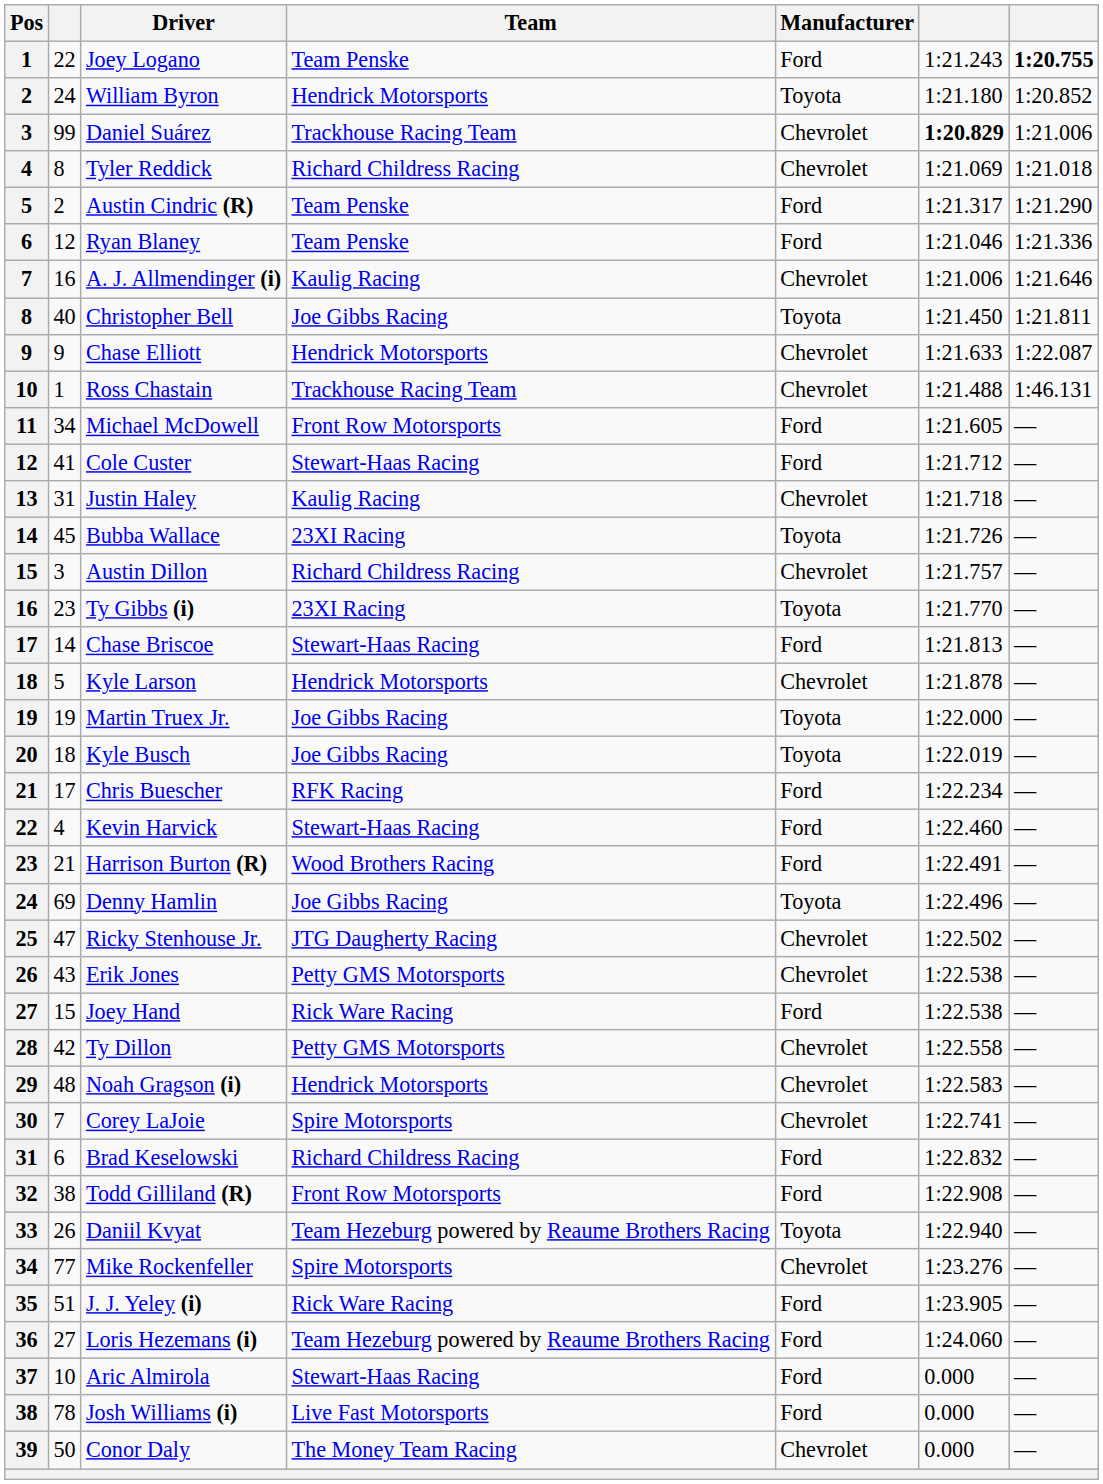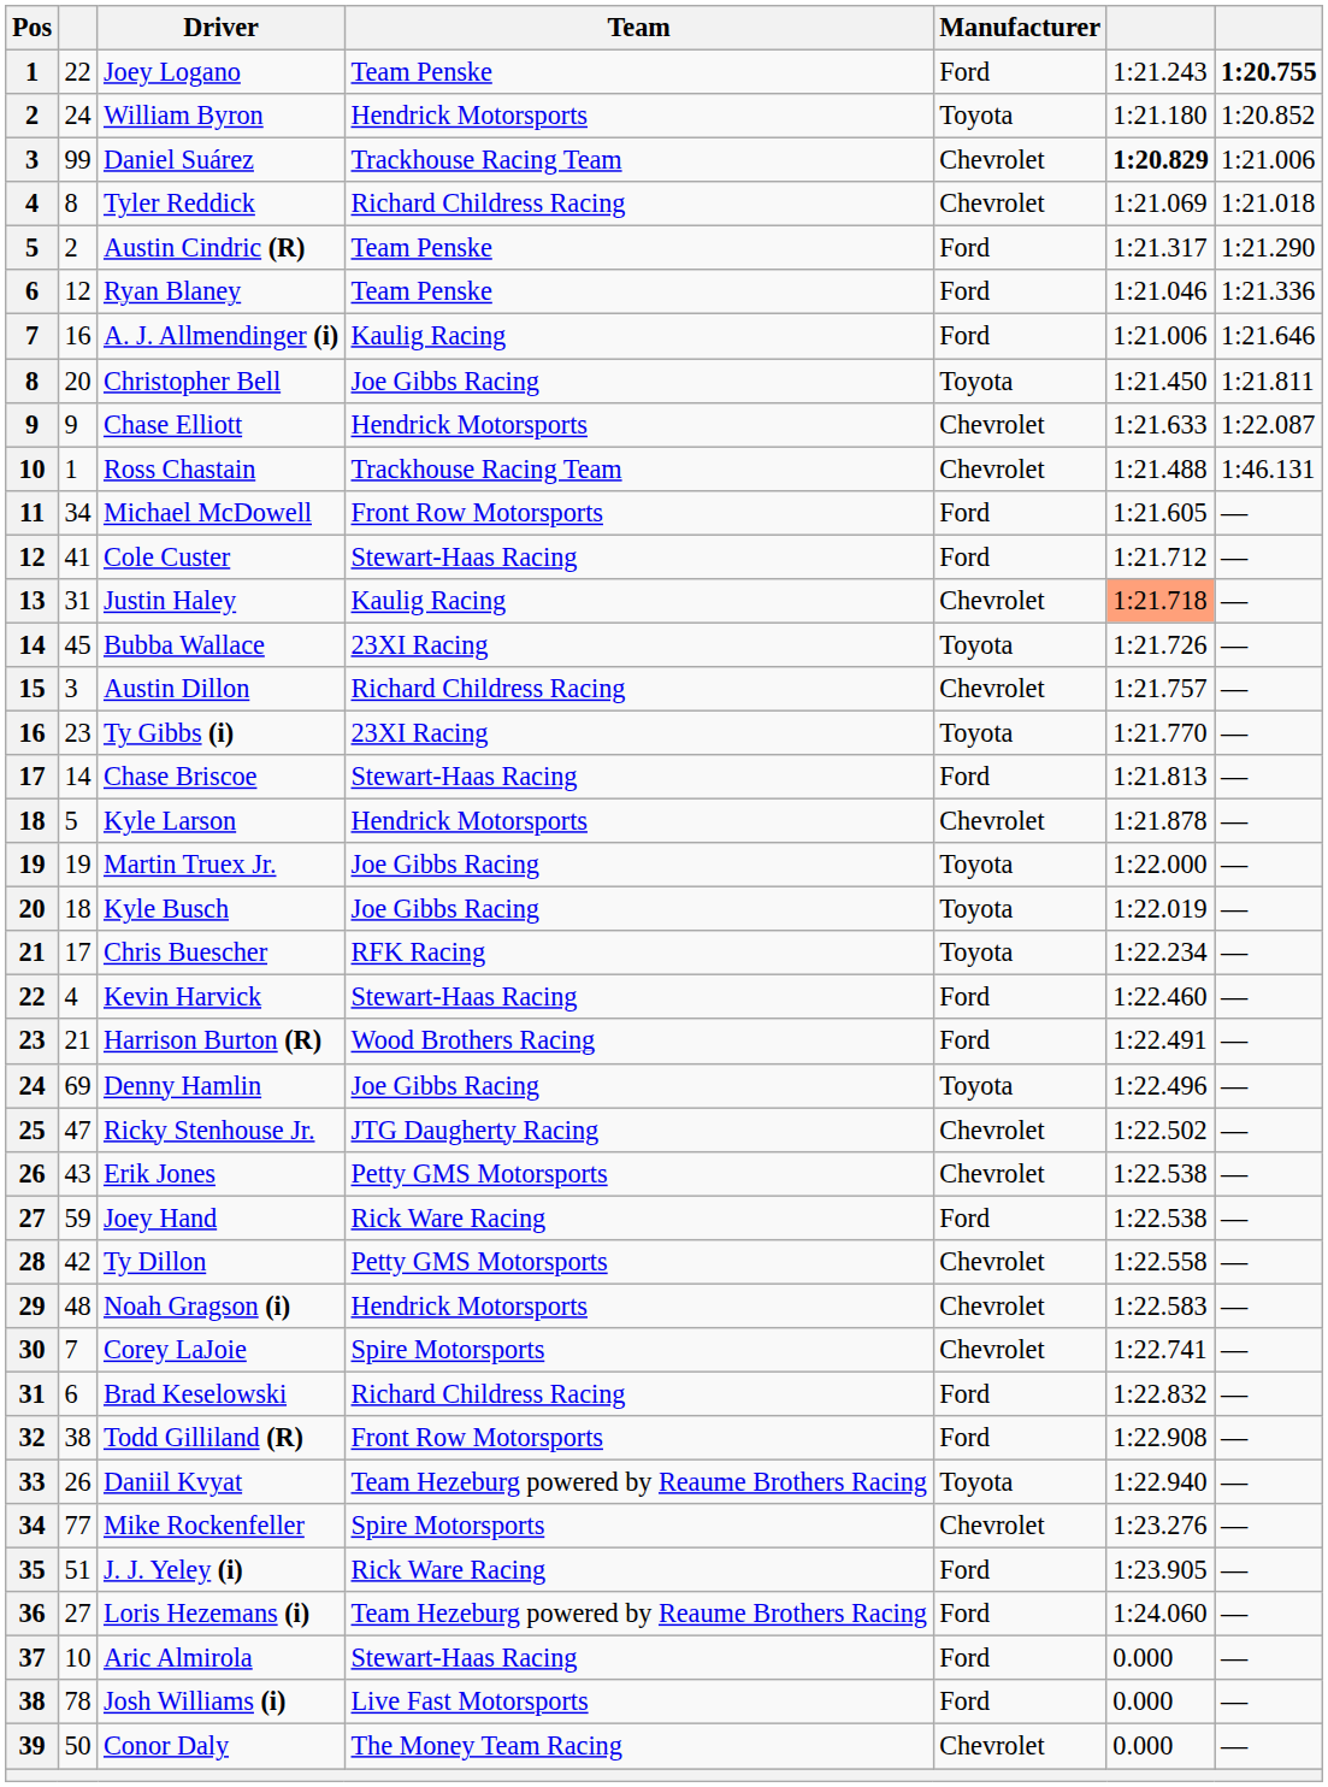A. J. Allmendinger (i) | Manufacturer: Chevrolet -> Ford
Christopher Bell | column 2: 40 -> 20
Justin Haley | column 6: no background -> lightsalmon background
Chris Buescher | Manufacturer: Ford -> Toyota
Joey Hand | column 2: 15 -> 59
